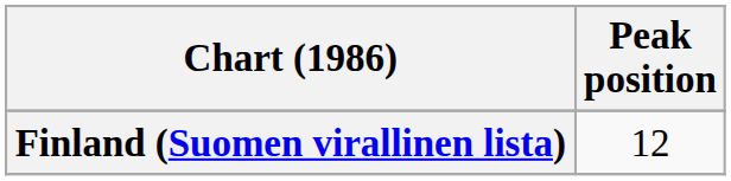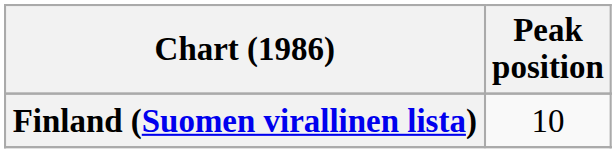Finland (Suomen virallinen lista) | Peak position: 12 -> 10
